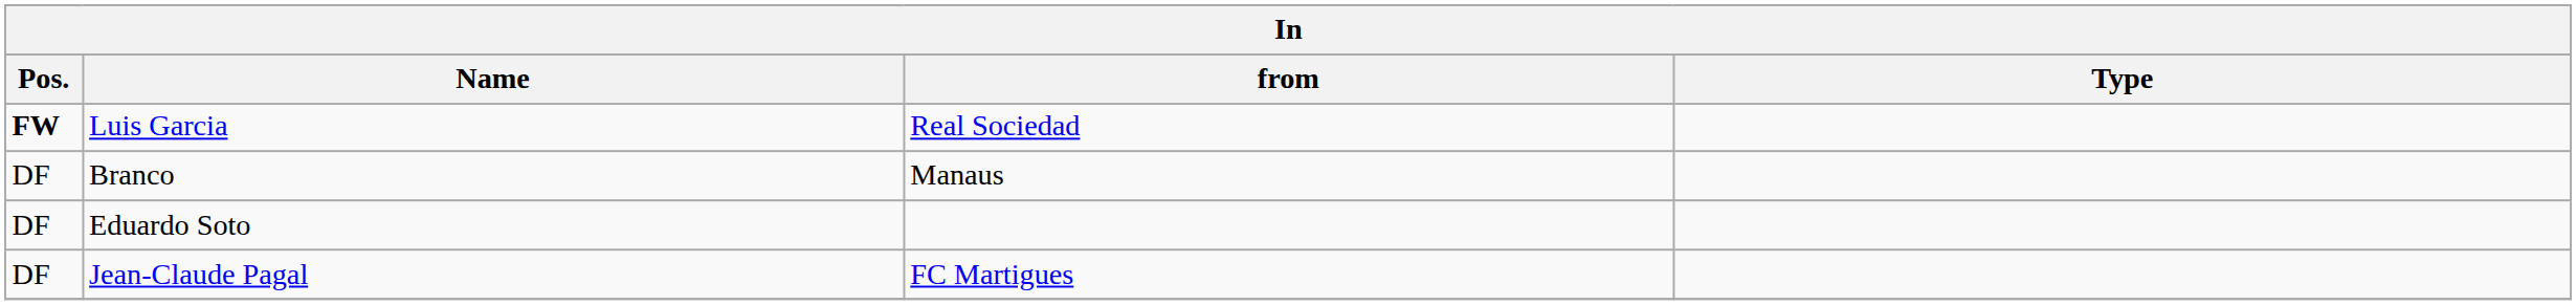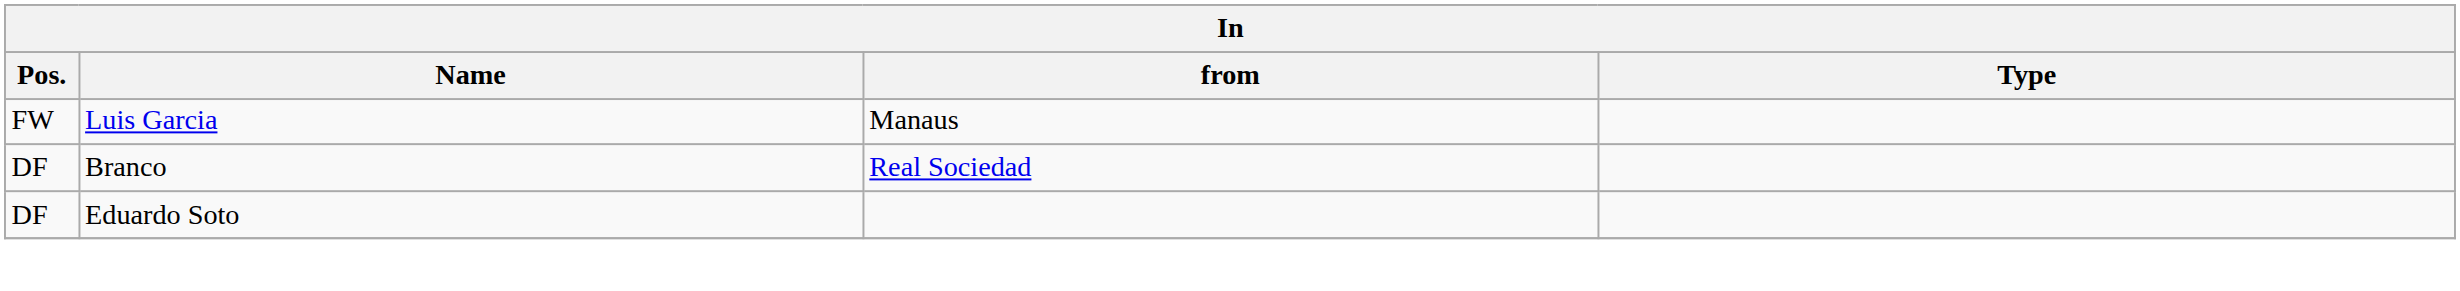Luis Garcia | Pos.: bold -> normal
Luis Garcia | from: Real Sociedad -> Manaus
Branco | from: Manaus -> Real Sociedad
- row: DF | Jean-Claude Pagal | FC Martigues
